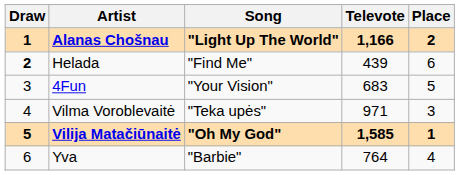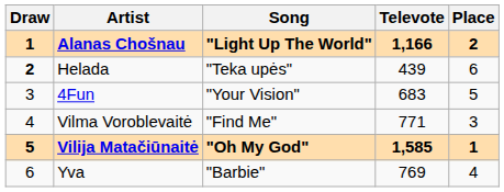Helada | Song: "Find Me" -> "Teka upės"
Vilma Voroblevaitė | Song: "Teka upės" -> "Find Me"
Vilma Voroblevaitė | Televote: 971 -> 771
Yva | Televote: 764 -> 769
